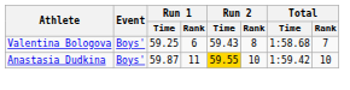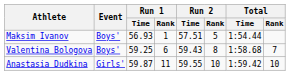+ row: Maksim Ivanov | Boys' | 56.93 | 1 | 57.51 | 5 | 1:54.44
Anastasia Dudkina | Event: Boys' -> Girls'
Anastasia Dudkina | Run 2 / Time: gold background -> no background
